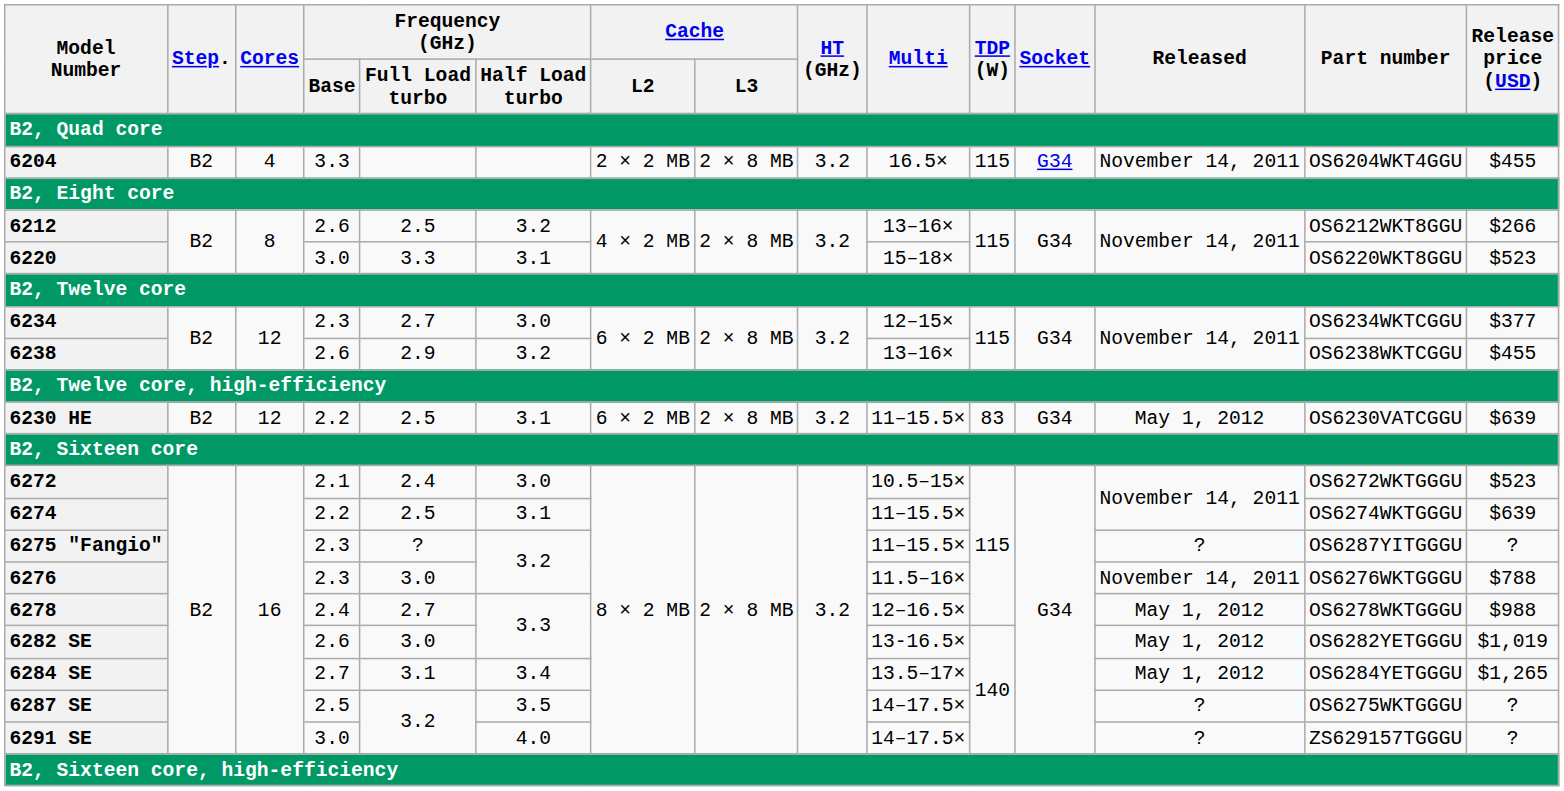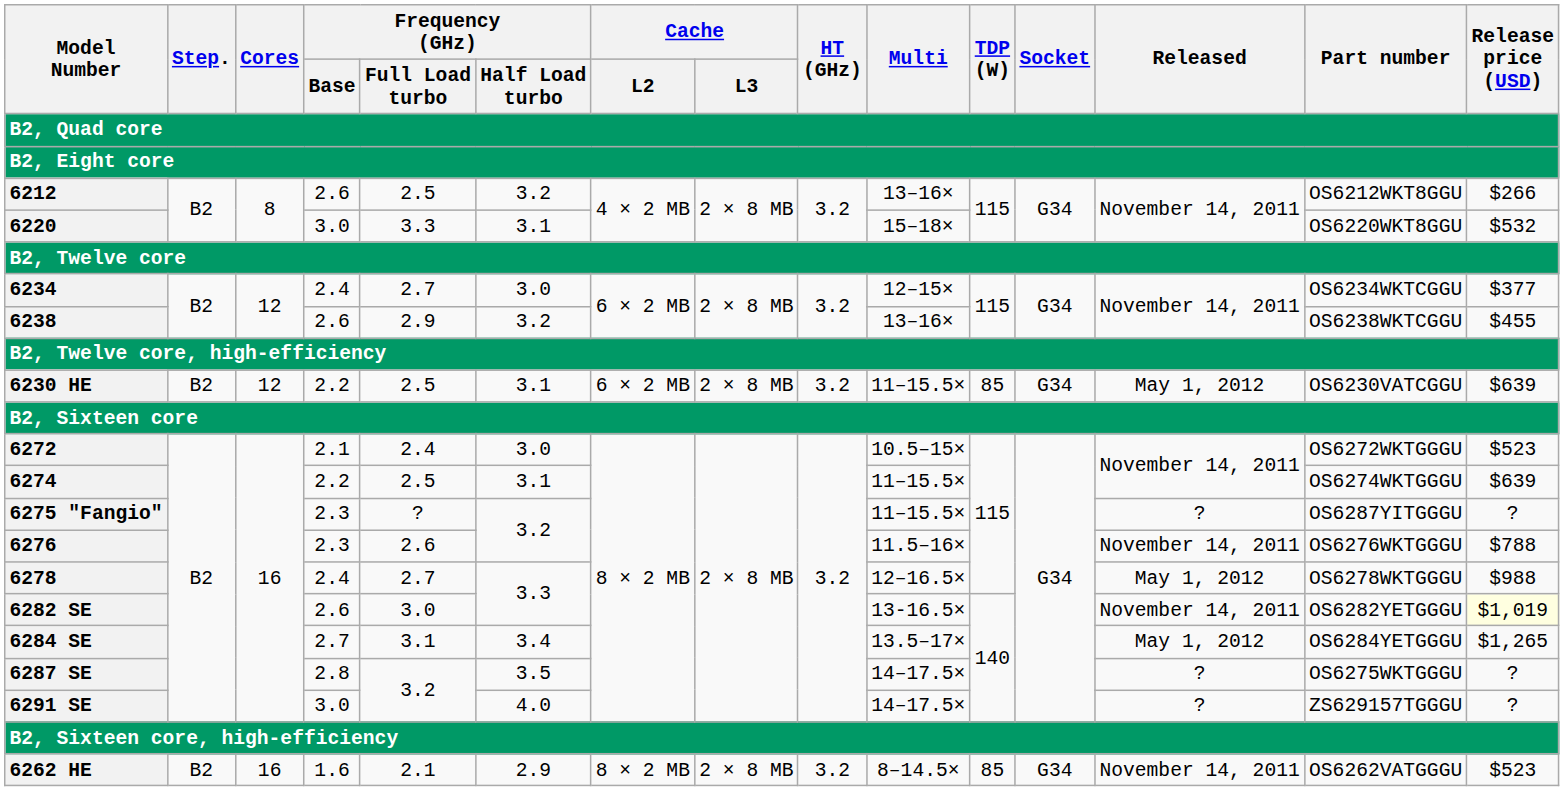- row: 6204 | B2 | 4 | 3.3 | 2 × 2 MB | 2 × 8 MB | 3.2 | 16.5× | 115 | G34 | November 14, 2011 | OS6204WKT4GGU | $455
6220 | Release price (USD): $523 -> $532
6234 | Frequency (GHz) / Base: 2.3 -> 2.4
6230 HE | TDP (W): 83 -> 85
6276 | Frequency (GHz) / Full Load turbo: 3.0 -> 2.6
6282 SE | Released: May 1, 2012 -> November 14, 2011
6282 SE | Release price (USD): no background -> lightyellow background
6287 SE | Frequency (GHz) / Base: 2.5 -> 2.8
+ row: 6262 HE | B2 | 16 | 1.6 | 2.1 | 2.9 | 8 × 2 MB | 2 × 8 MB | 3.2 | 8–14.5× | 85 | G34 | November 14, 2011 | OS6262VATGGGU | $523
